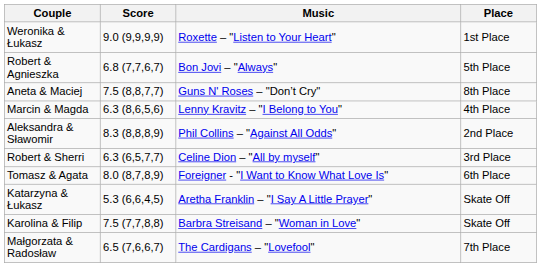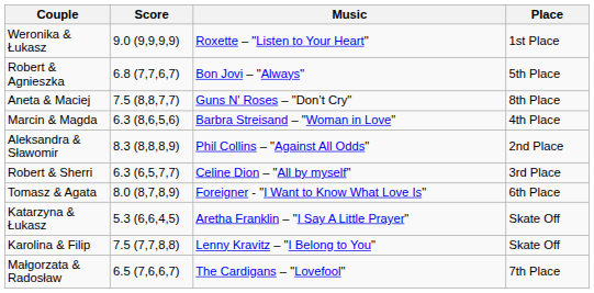Marcin & Magda | Music: Lenny Kravitz – "I Belong to You" -> Barbra Streisand – "Woman in Love"
Karolina & Filip | Music: Barbra Streisand – "Woman in Love" -> Lenny Kravitz – "I Belong to You"
